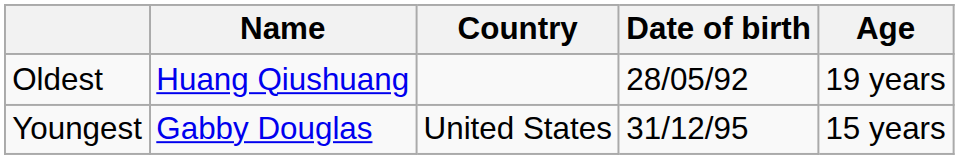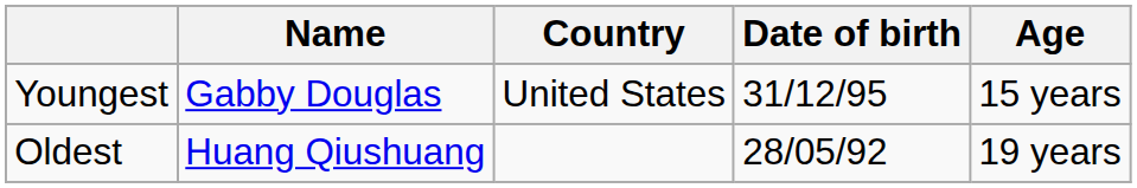rows swapped: Youngest <-> Oldest
